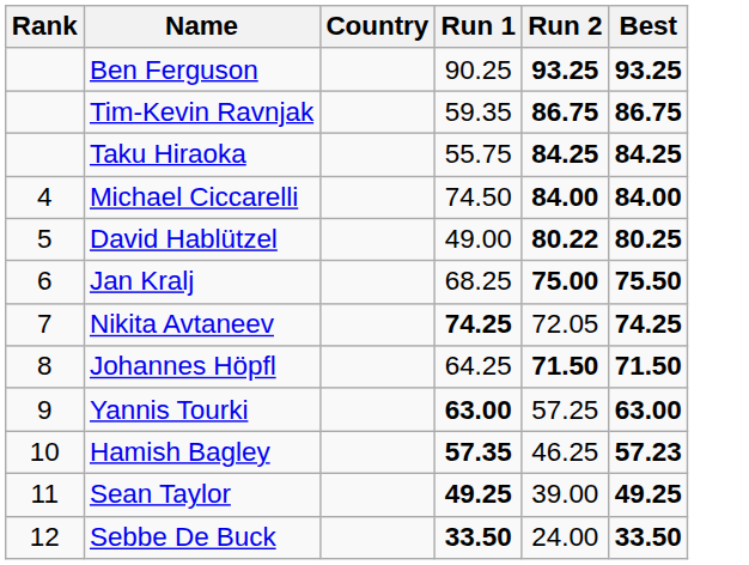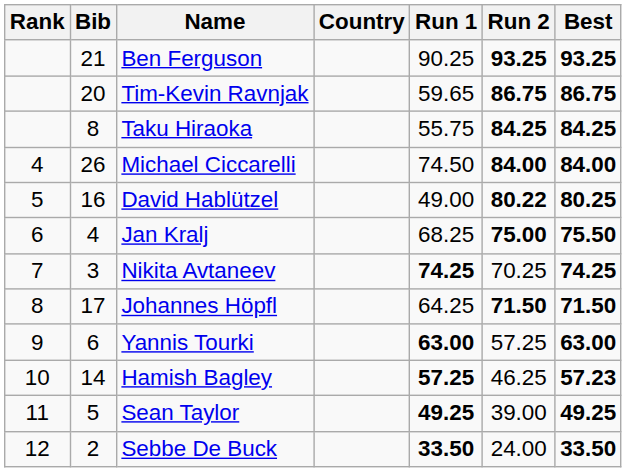+ column: Bib | 21 | 20 | 8 | 26 | 16 | 4 | 3 | 17 | 6 | 14 | 5 | 2
Tim-Kevin Ravnjak | Run 1: 59.35 -> 59.65
Nikita Avtaneev | Run 2: 72.05 -> 70.25
Hamish Bagley | Run 1: 57.35 -> 57.25
